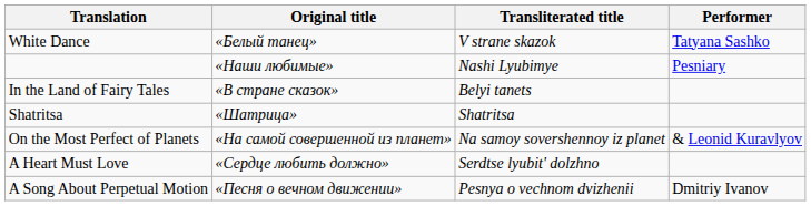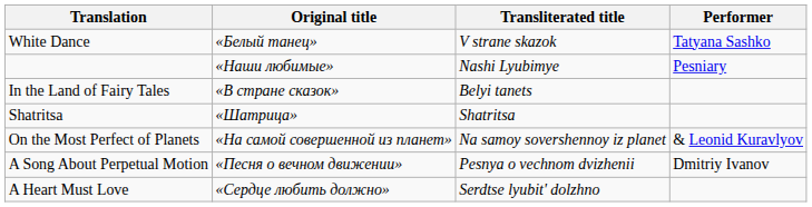rows swapped: A Heart Must Love <-> A Song About Perpetual Motion
